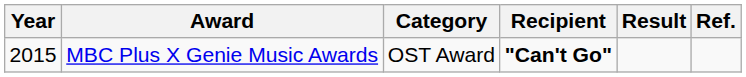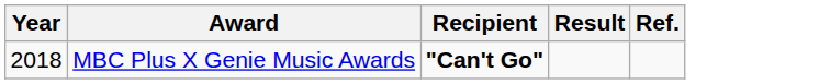- column: Category | OST Award
MBC Plus X Genie Music Awards | Year: 2015 -> 2018
